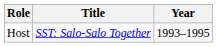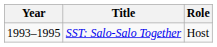columns swapped: Year <-> Role
